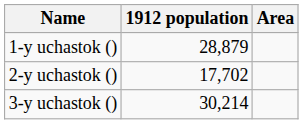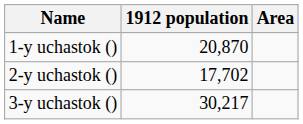1-y uchastok () | 1912 population: 28,879 -> 20,870
3-y uchastok () | 1912 population: 30,214 -> 30,217
